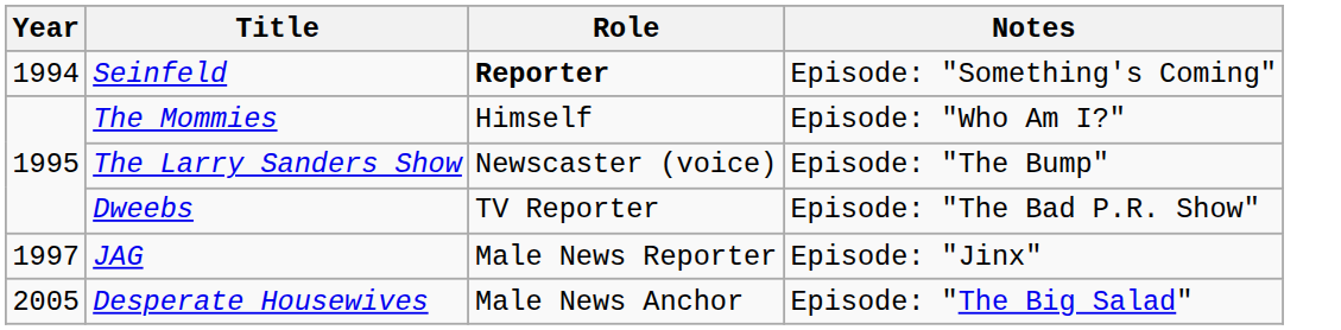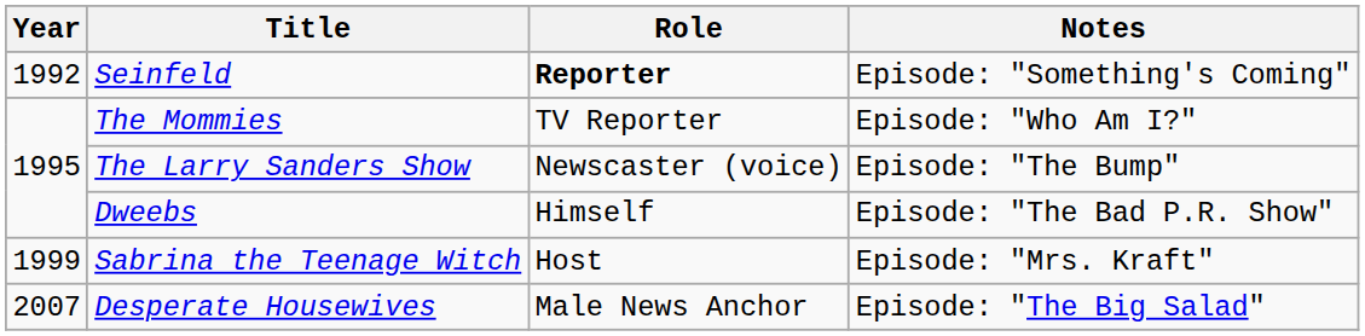Seinfeld | Year: 1994 -> 1992
The Mommies | Role: Himself -> TV Reporter
Dweebs | Role: TV Reporter -> Himself
- row: 1997 | JAG | Male News Reporter | Episode: "Jinx"
+ row: 1999 | Sabrina the Teenage Witch | Host | Episode: "Mrs. Kraft"
Desperate Housewives | Year: 2005 -> 2007
